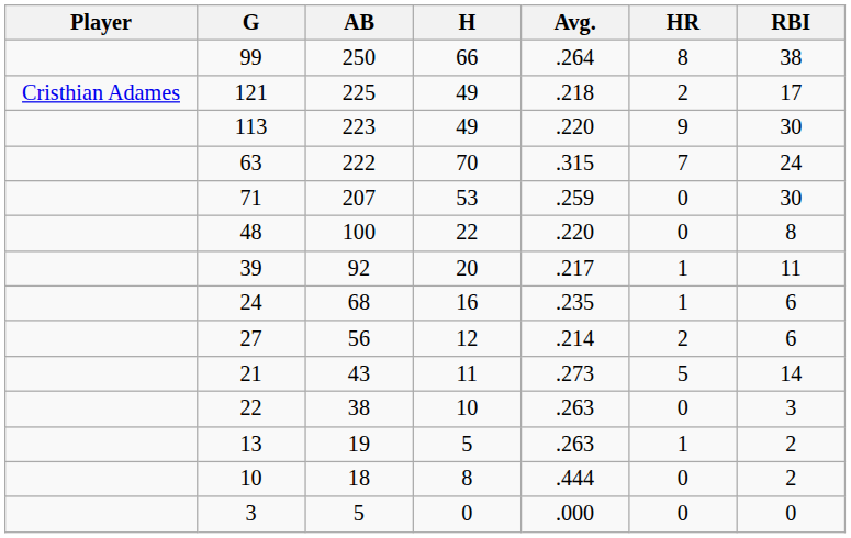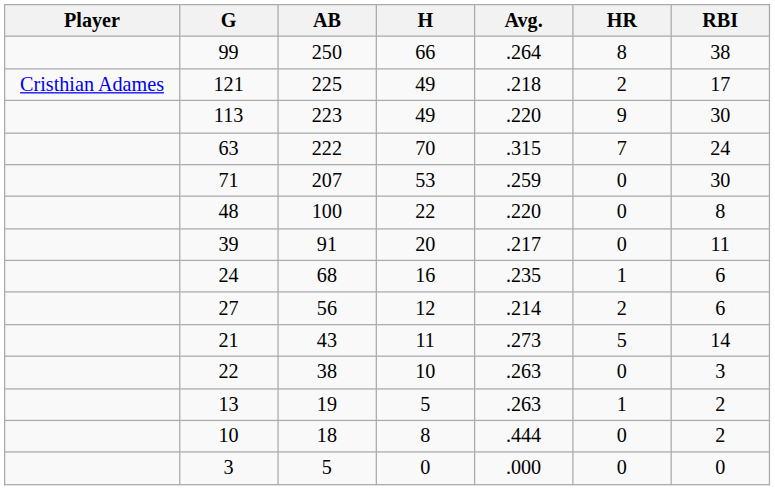39 | AB: 92 -> 91
39 | HR: 1 -> 0
